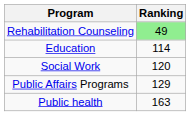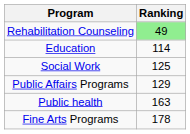Social Work | Ranking: 120 -> 125
+ row: Fine Arts Programs | 178
